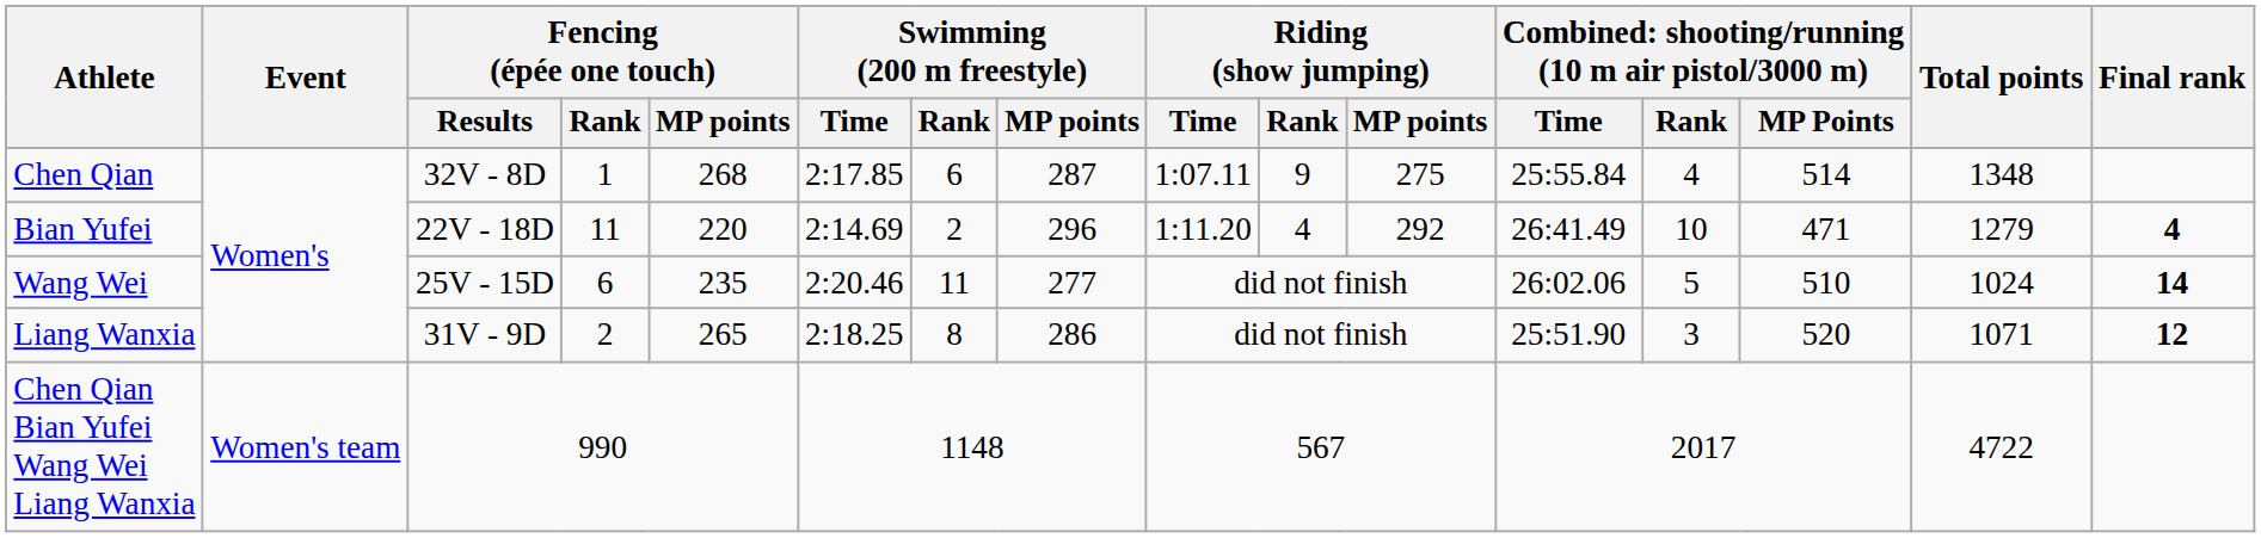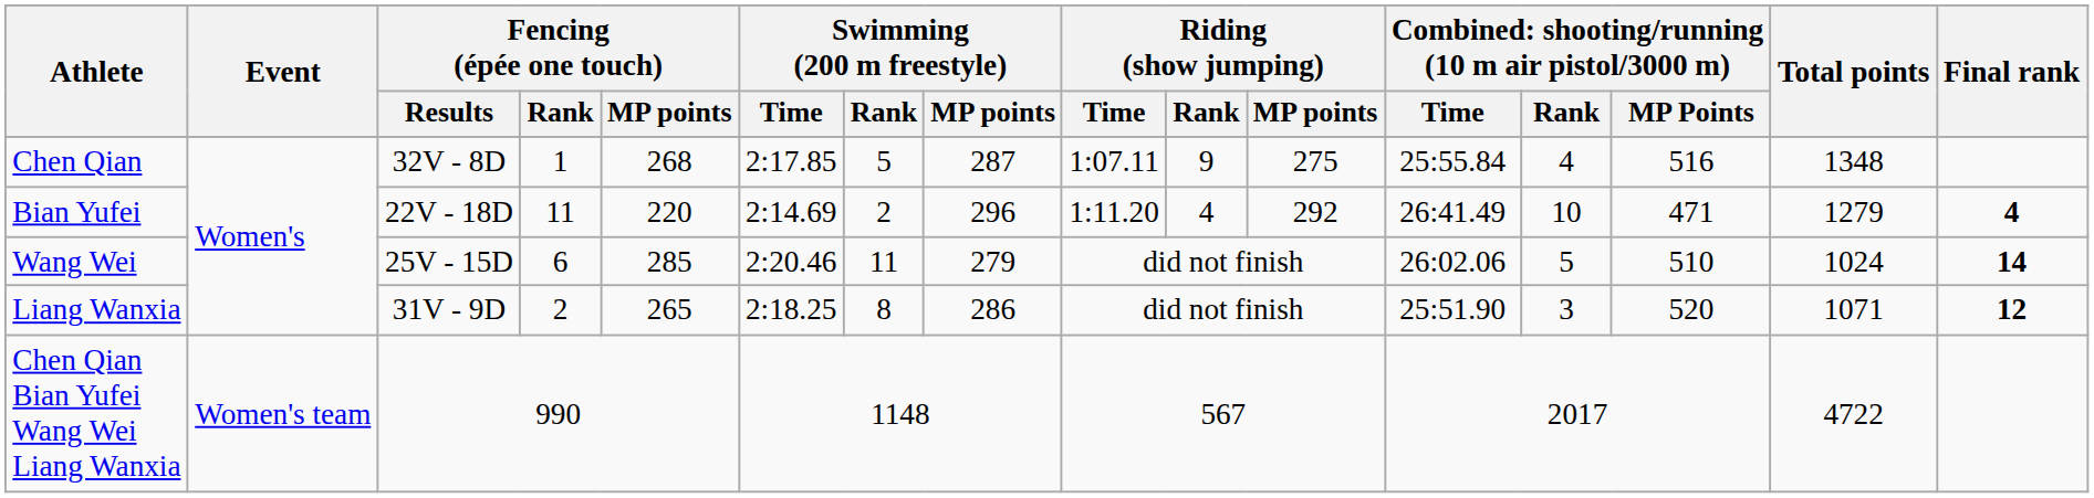Chen Qian | Swimming (200 m freestyle) / Rank: 6 -> 5
Chen Qian | column 14: 514 -> 516
Wang Wei | Fencing (épée one touch) / MP points: 235 -> 285
Wang Wei | Swimming (200 m freestyle) / MP points: 277 -> 279
